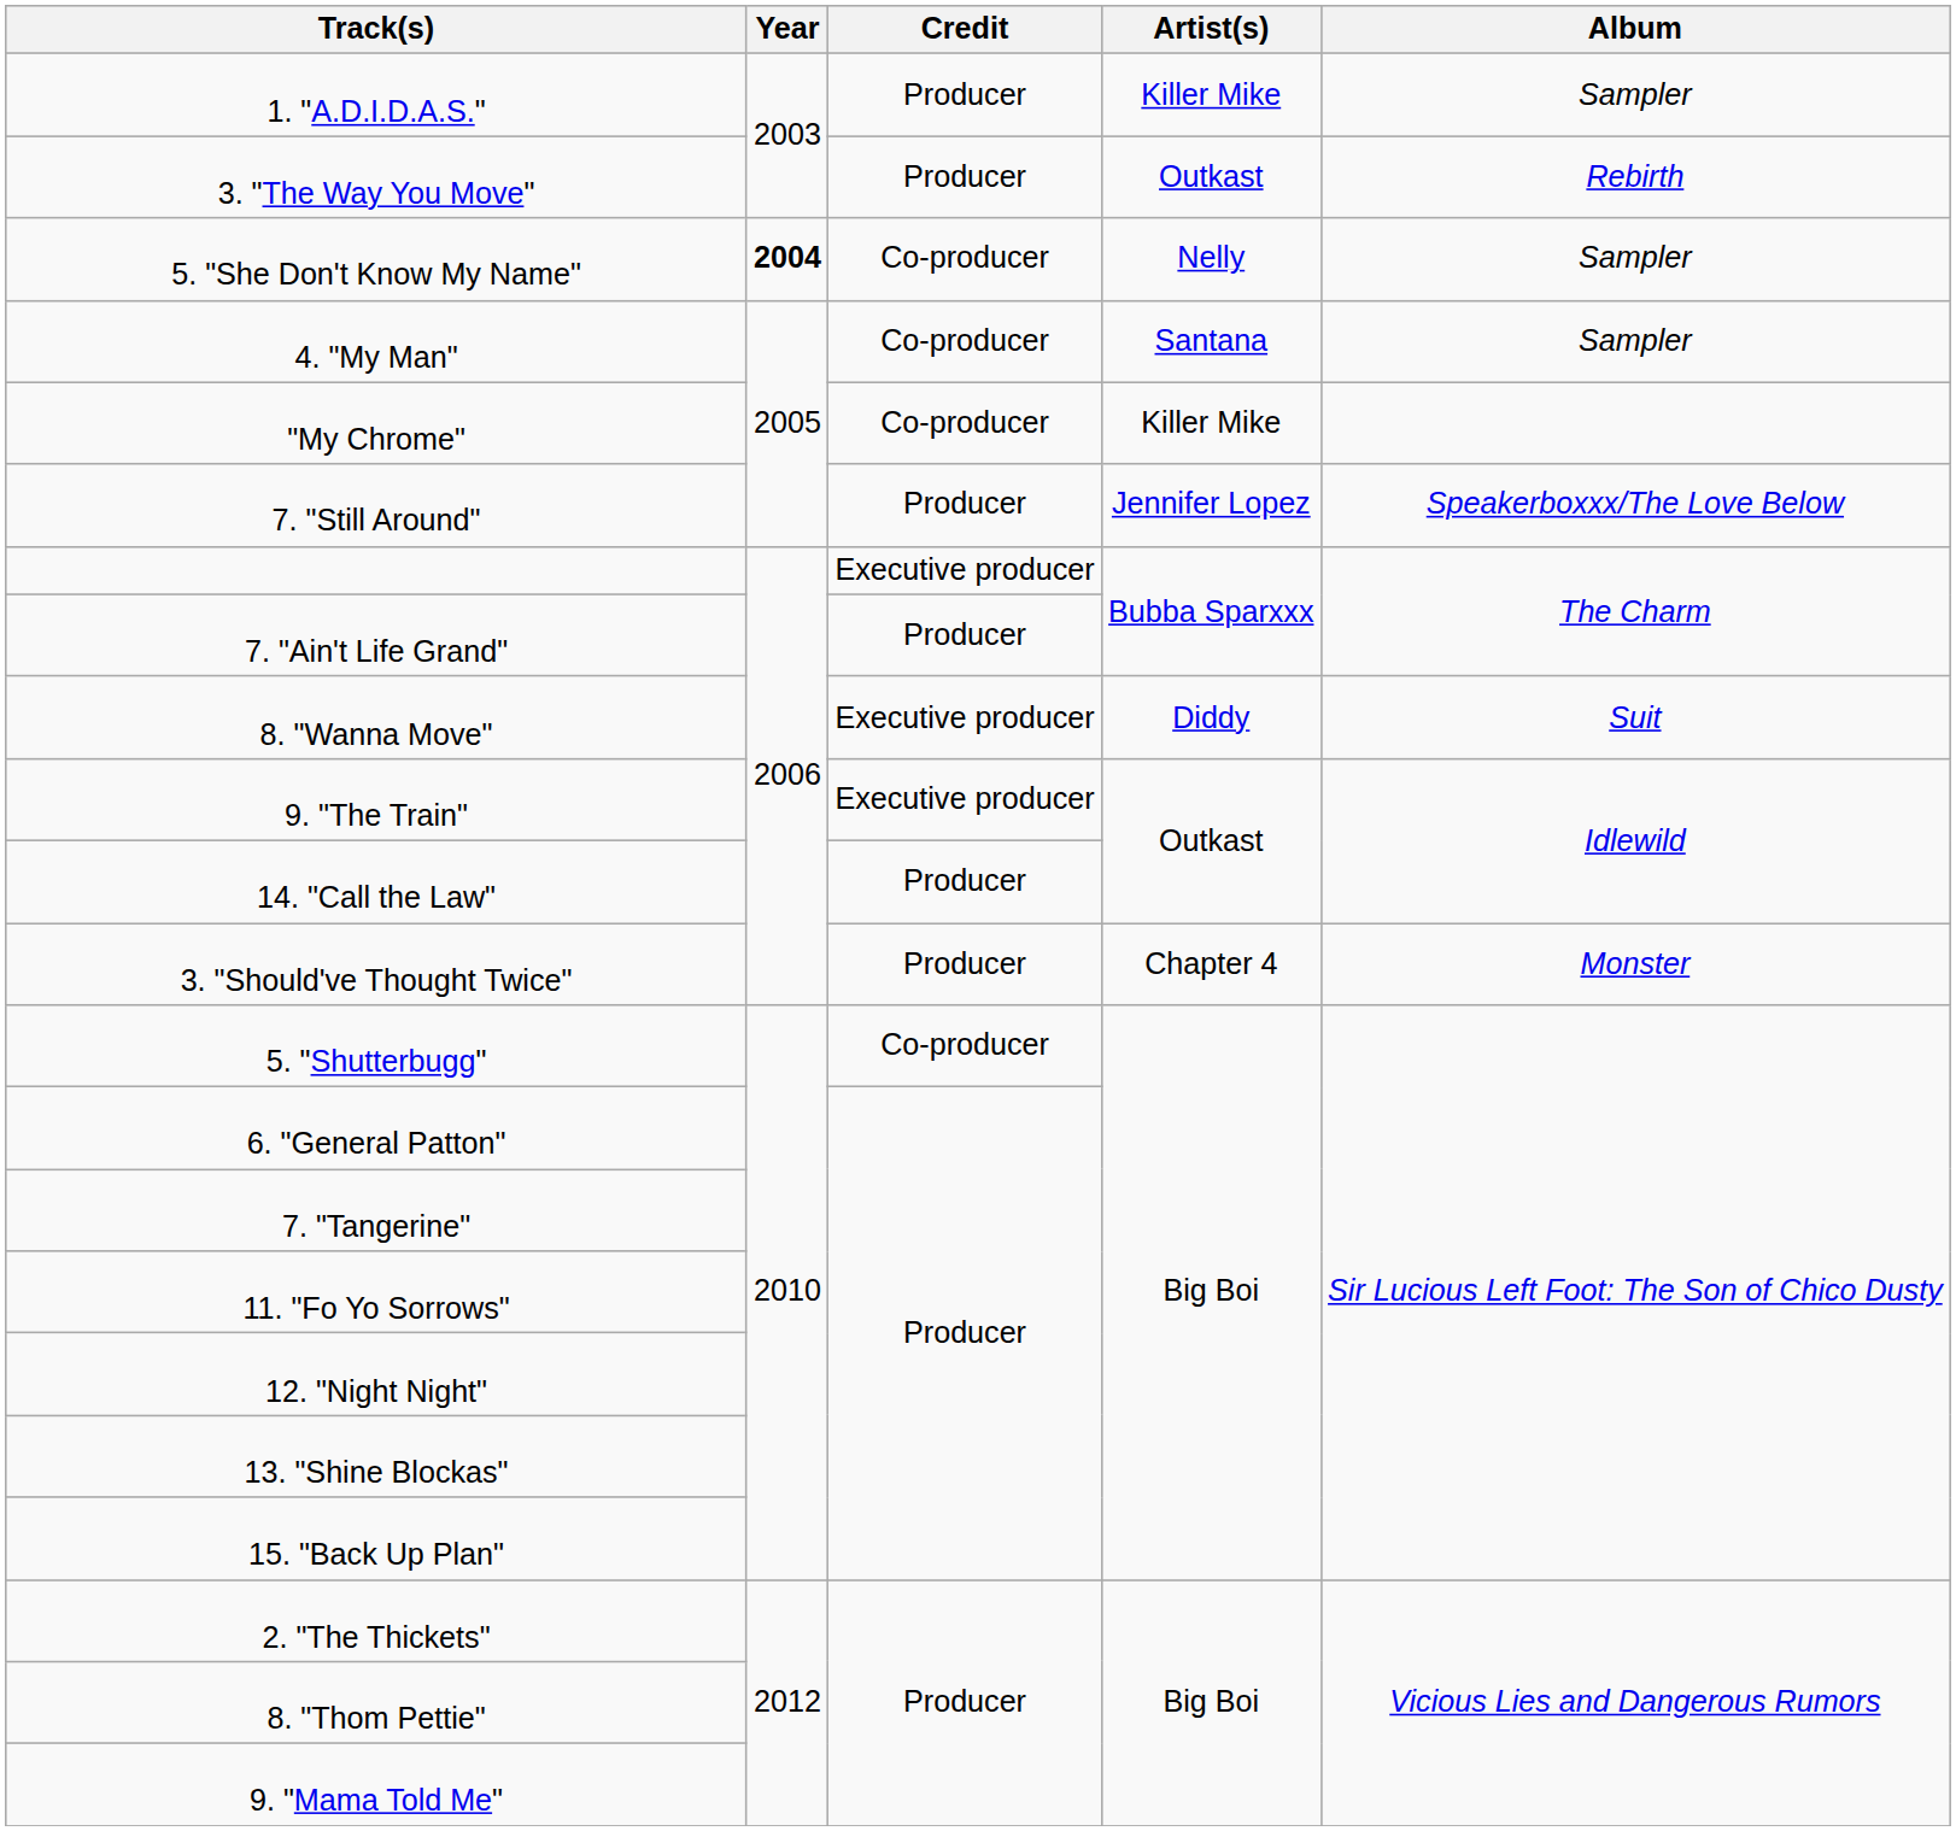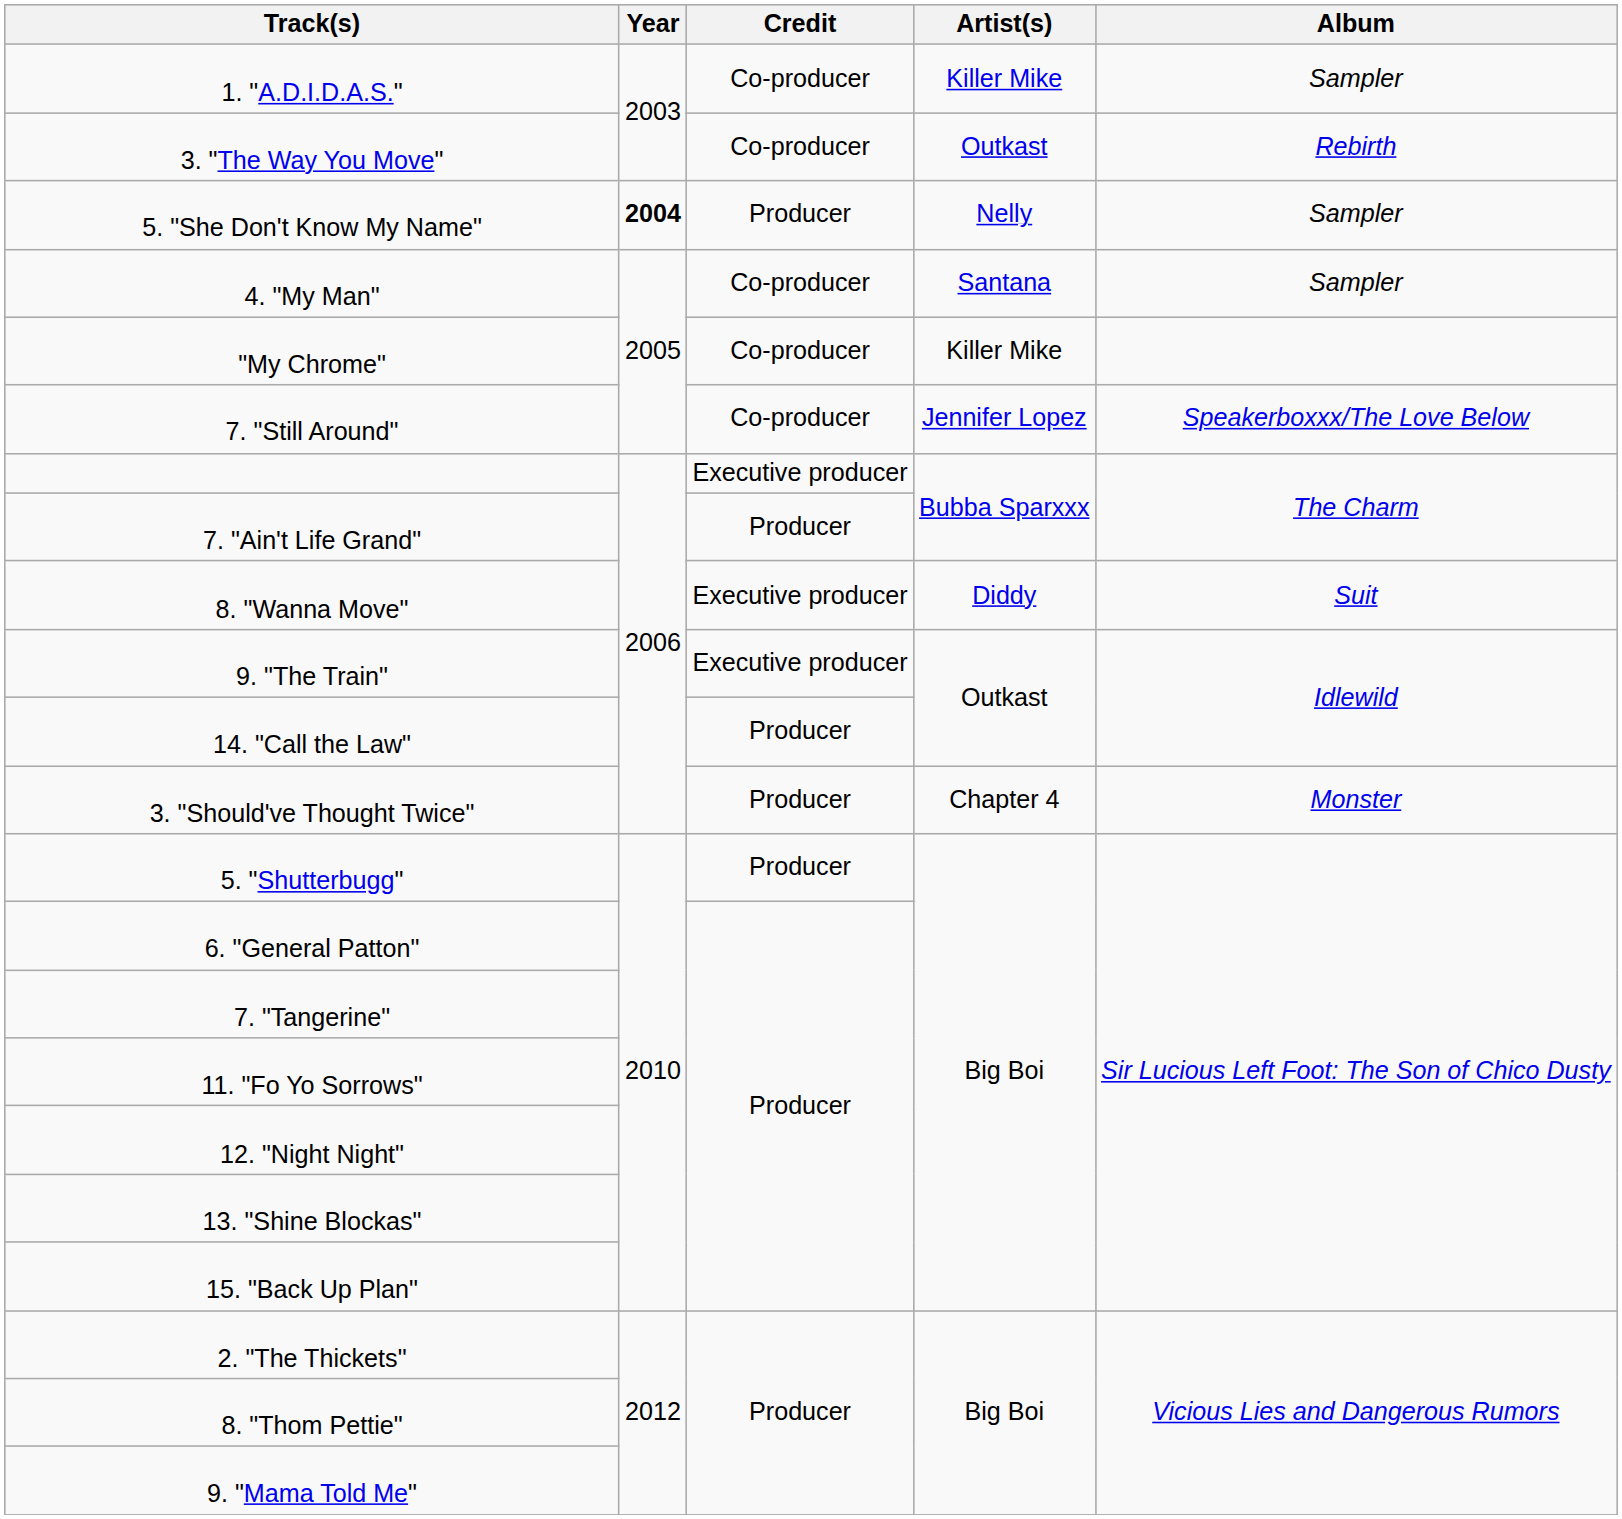1. "A.D.I.D.A.S." | Credit: Producer -> Co-producer
3. "The Way You Move" | Credit: Producer -> Co-producer
5. "She Don't Know My Name" | Credit: Co-producer -> Producer
7. "Still Around" | Credit: Producer -> Co-producer
5. "Shutterbugg" | Credit: Co-producer -> Producer
